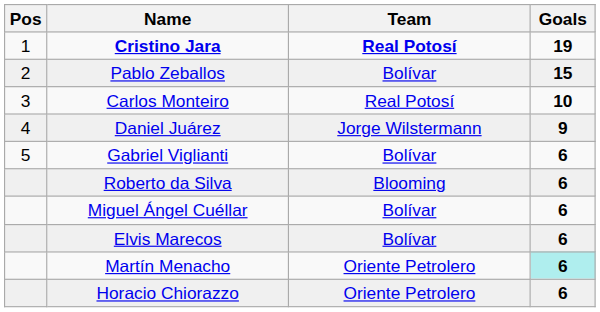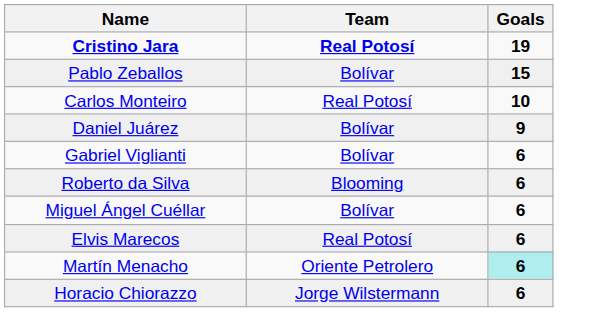- column: Pos | 1 | 2 | 3 | 4 | 5
Daniel Juárez | Team: Jorge Wilstermann -> Bolívar
Elvis Marecos | Team: Bolívar -> Real Potosí
Horacio Chiorazzo | Team: Oriente Petrolero -> Jorge Wilstermann
